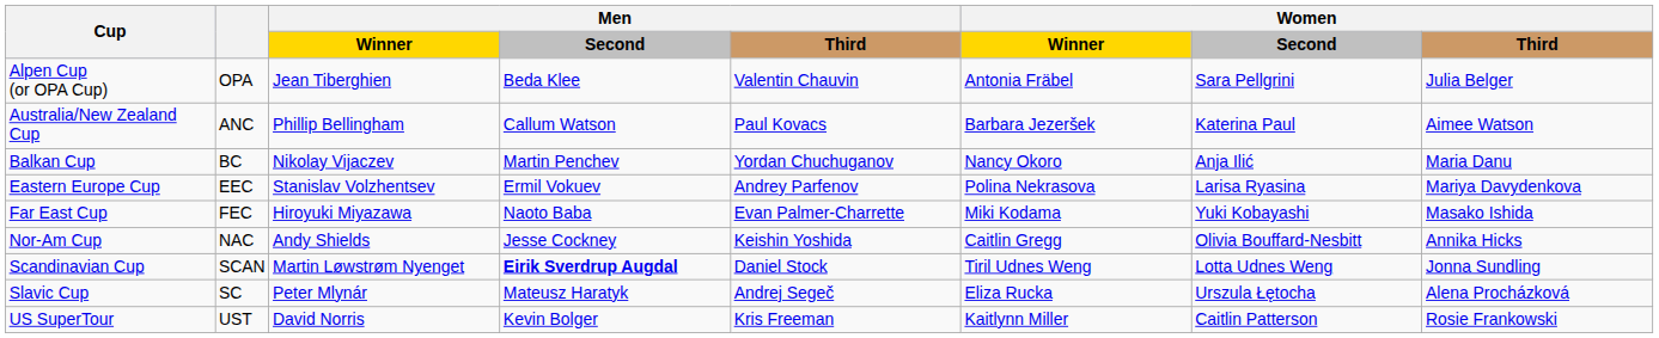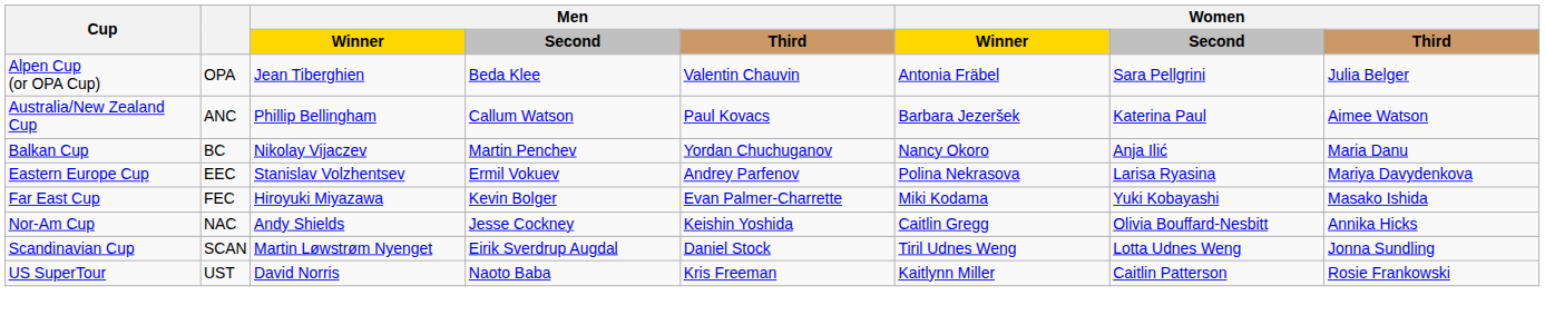Far East Cup | Men / Second: Naoto Baba -> Kevin Bolger
Scandinavian Cup | Men / Second: bold -> normal
- row: Slavic Cup | SC | Peter Mlynár | Mateusz Haratyk | Andrej Segeč | Eliza Rucka | Urszula Łętocha | Alena Procházková
US SuperTour | Men / Second: Kevin Bolger -> Naoto Baba
